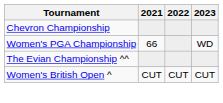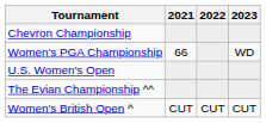+ row: U.S. Women's Open
